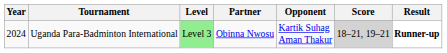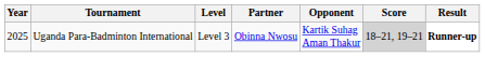Uganda Para-Badminton International | Year: 2024 -> 2025
Uganda Para-Badminton International | Level: lightgreen background -> no background
